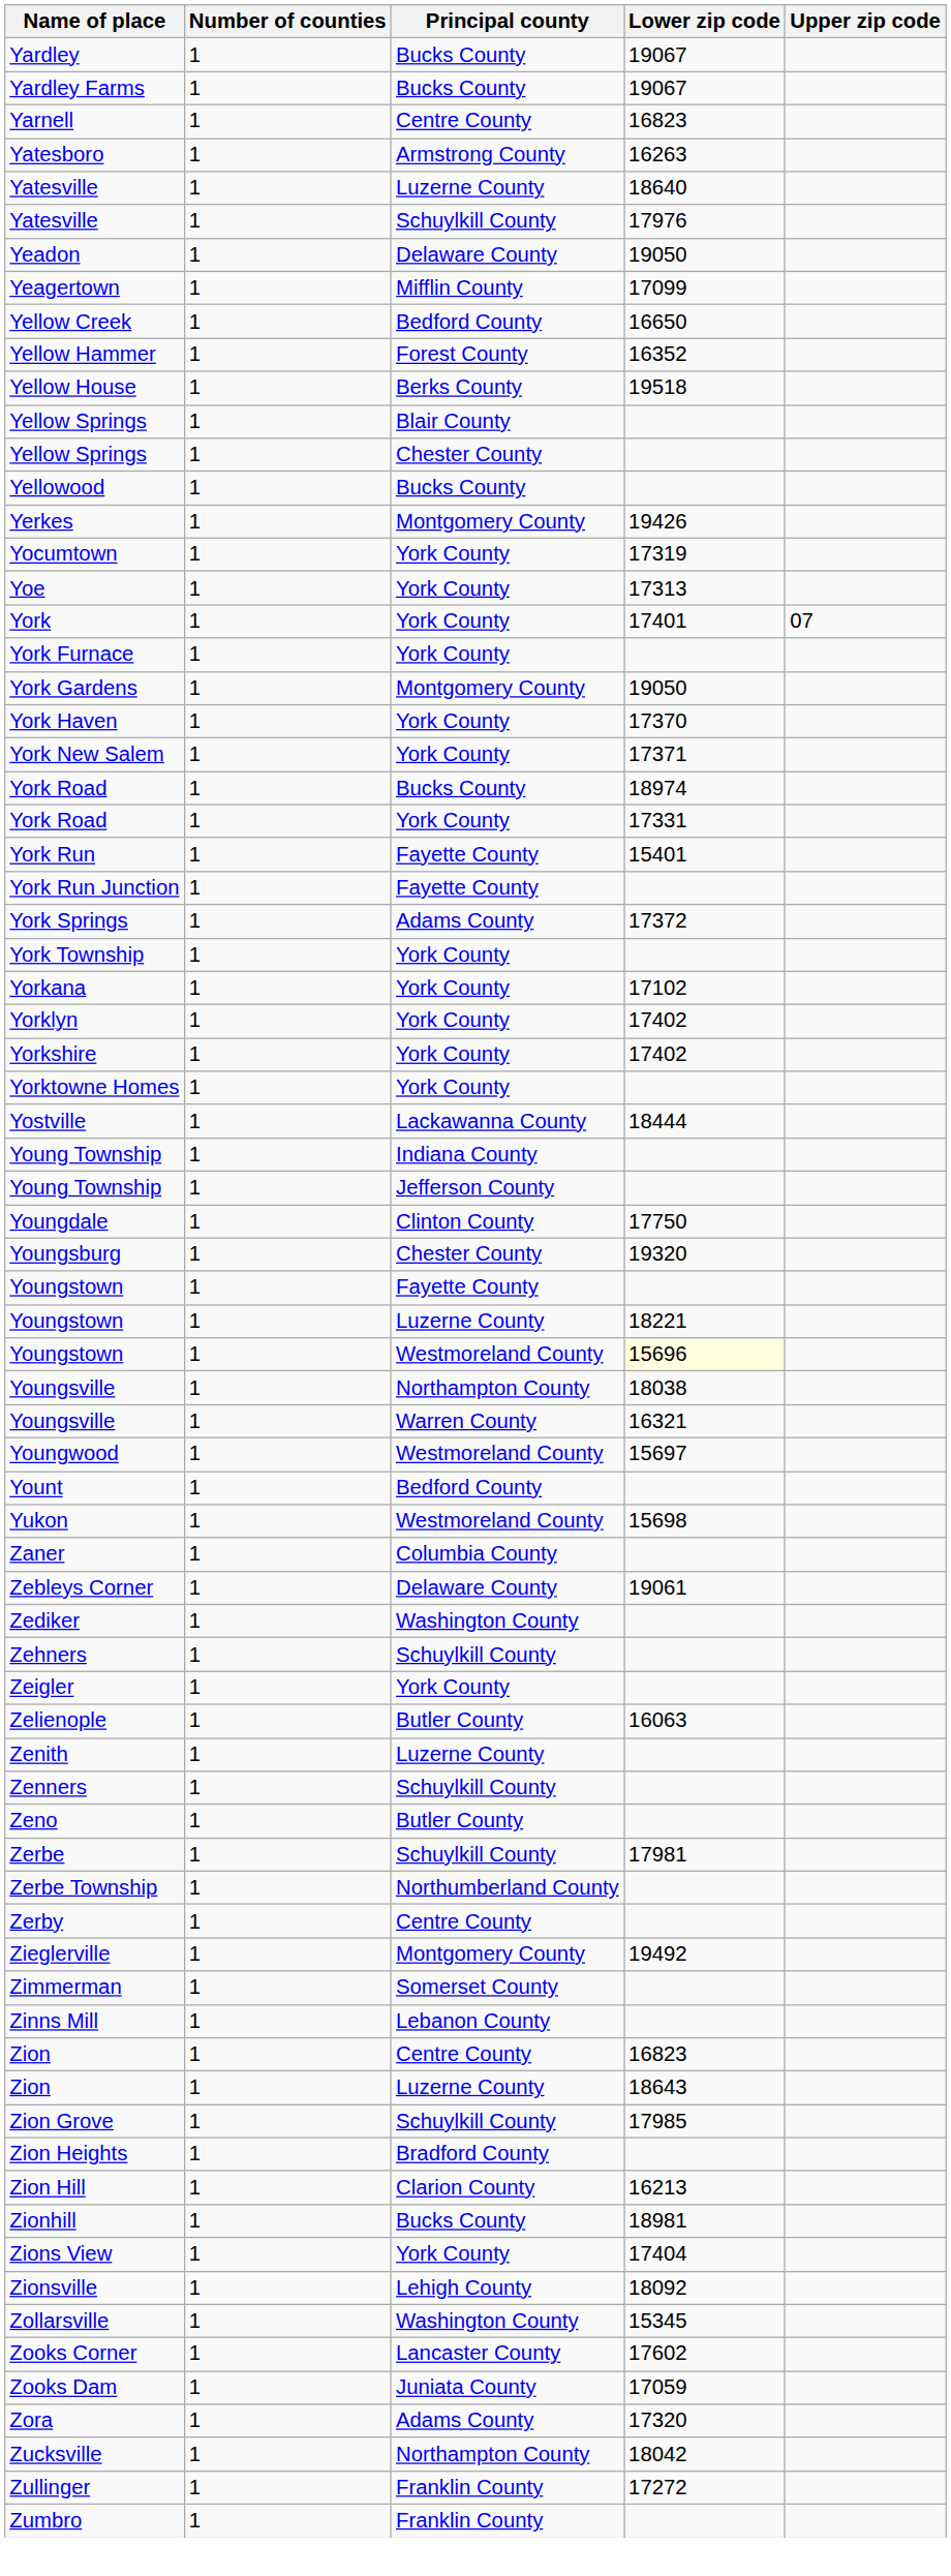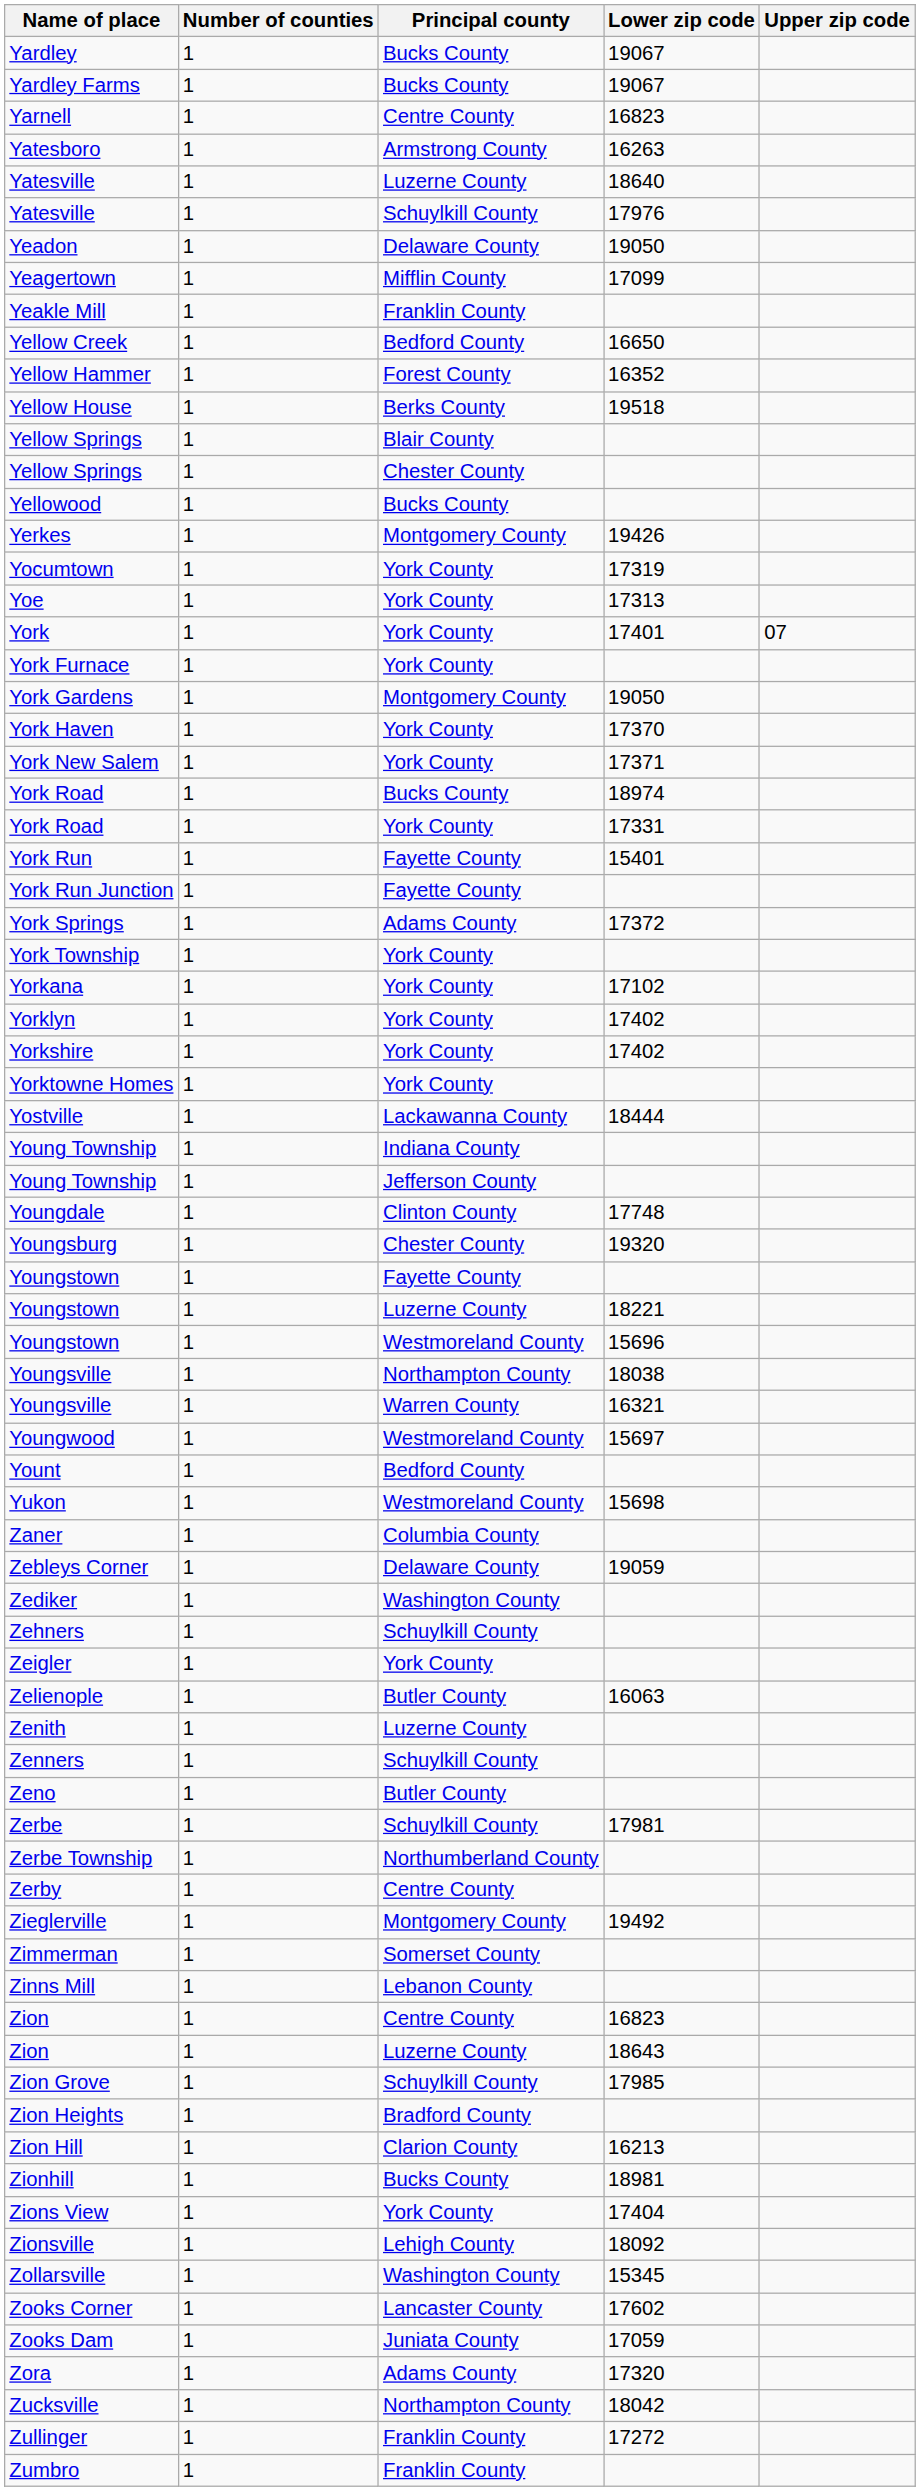+ row: Yeakle Mill | 1 | Franklin County
Youngdale | Lower zip code: 17750 -> 17748
Youngstown / Westmoreland County | Lower zip code: lightyellow background -> no background
Zebleys Corner | Lower zip code: 19061 -> 19059
